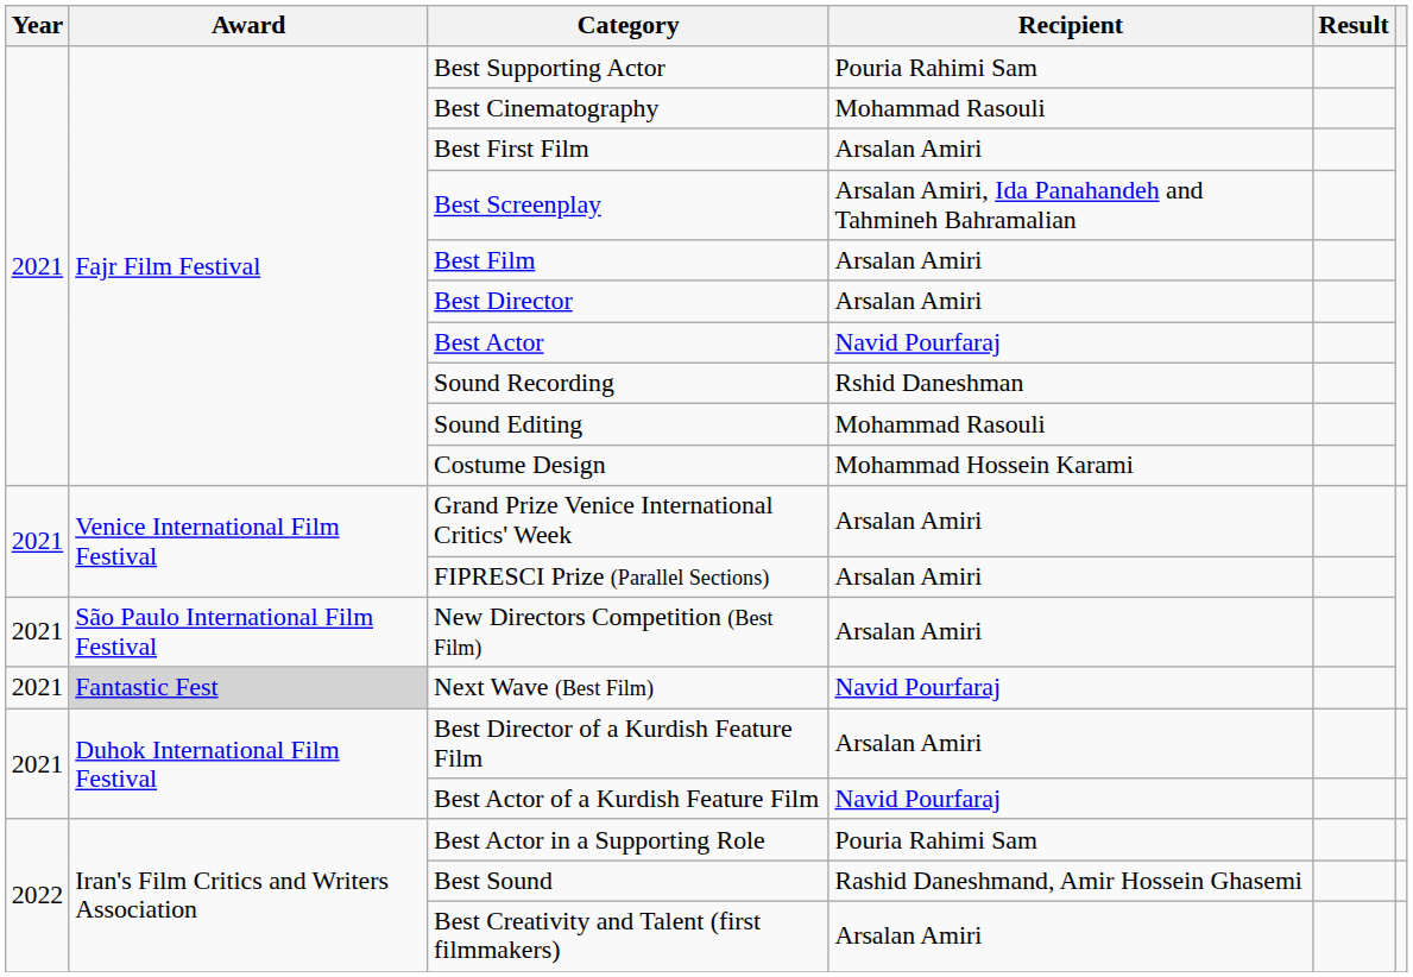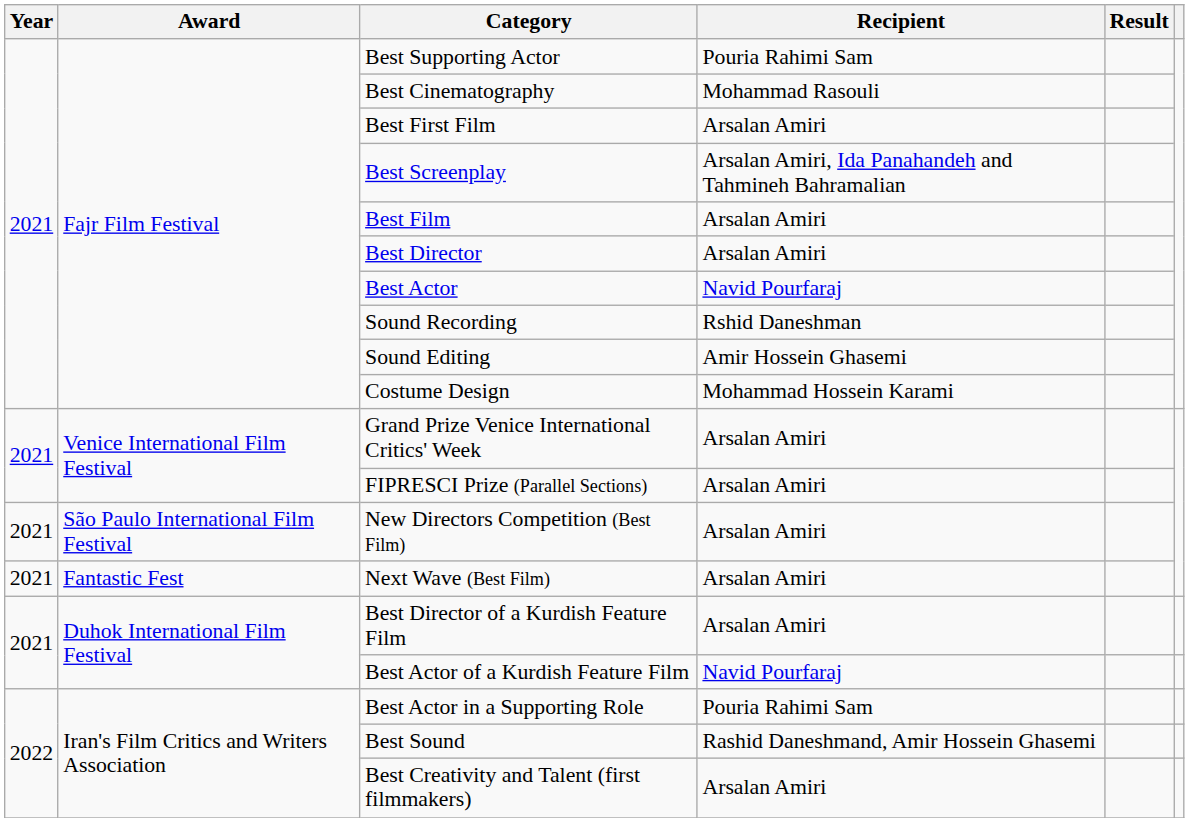Sound Editing | Recipient: Mohammad Rasouli -> Amir Hossein Ghasemi
Next Wave (Best Film) | Award: lightgrey background -> no background
Next Wave (Best Film) | Recipient: Navid Pourfaraj -> Arsalan Amiri
